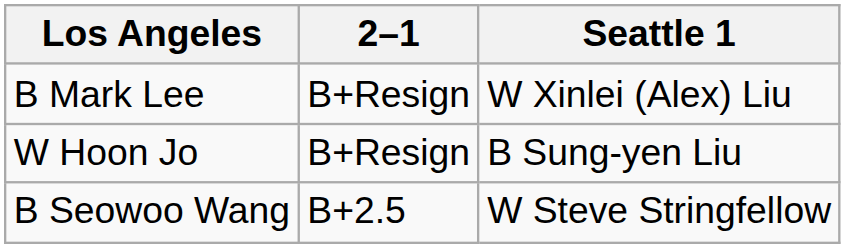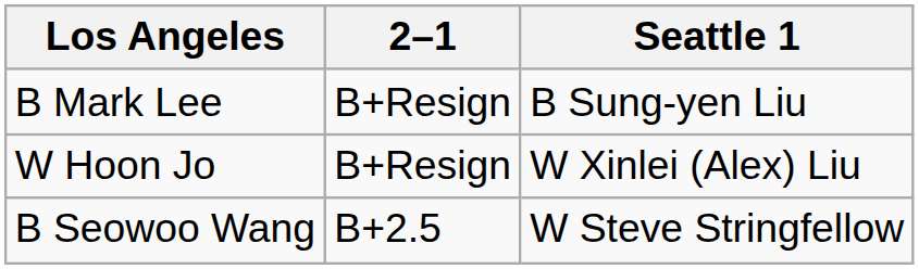B Mark Lee | Seattle 1: W Xinlei (Alex) Liu -> B Sung-yen Liu
W Hoon Jo | Seattle 1: B Sung-yen Liu -> W Xinlei (Alex) Liu
